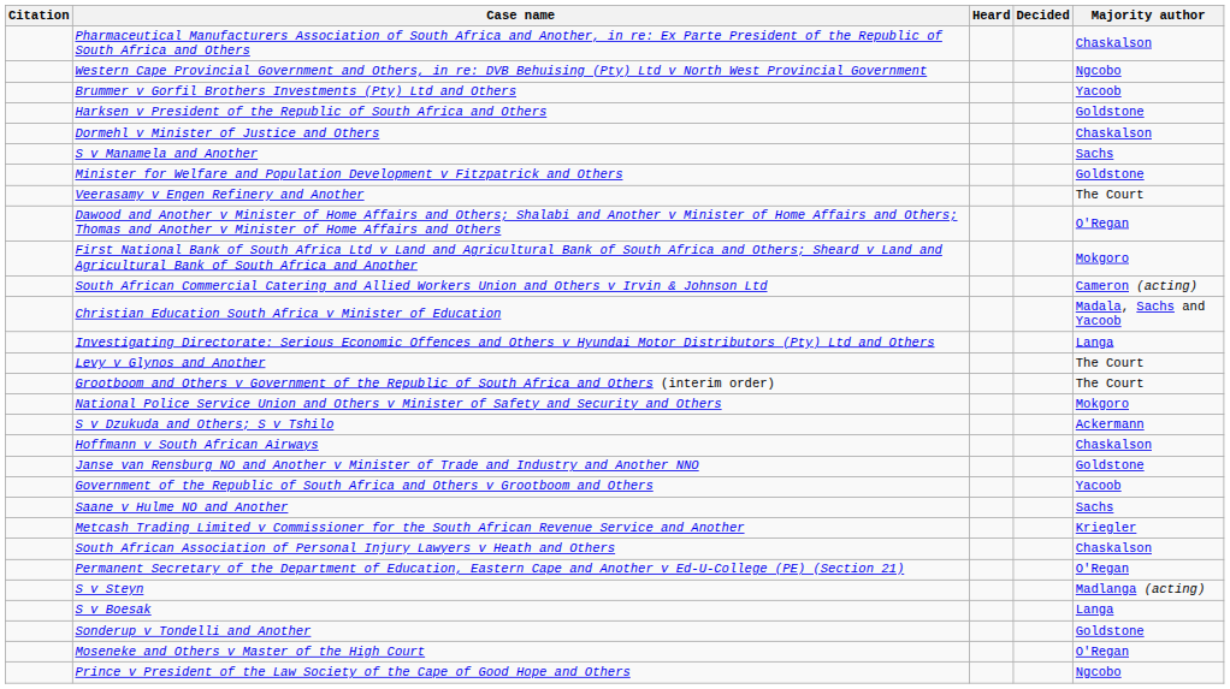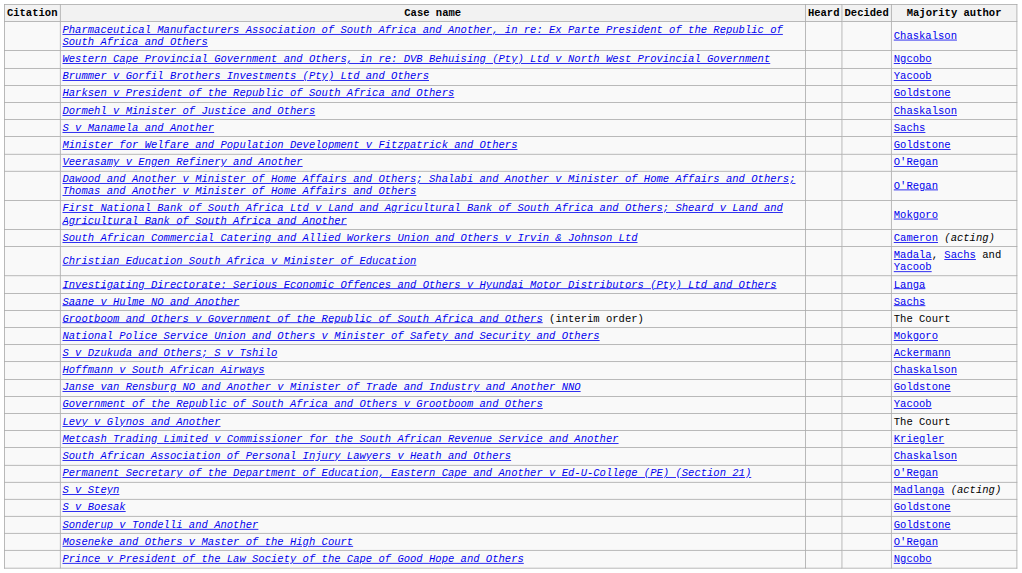Veerasamy v Engen Refinery and Another | Majority author: The Court -> O'Regan
rows swapped: Saane v Hulme NO and Another <-> Levy v Glynos and Another
S v Boesak | Majority author: Langa -> Goldstone
